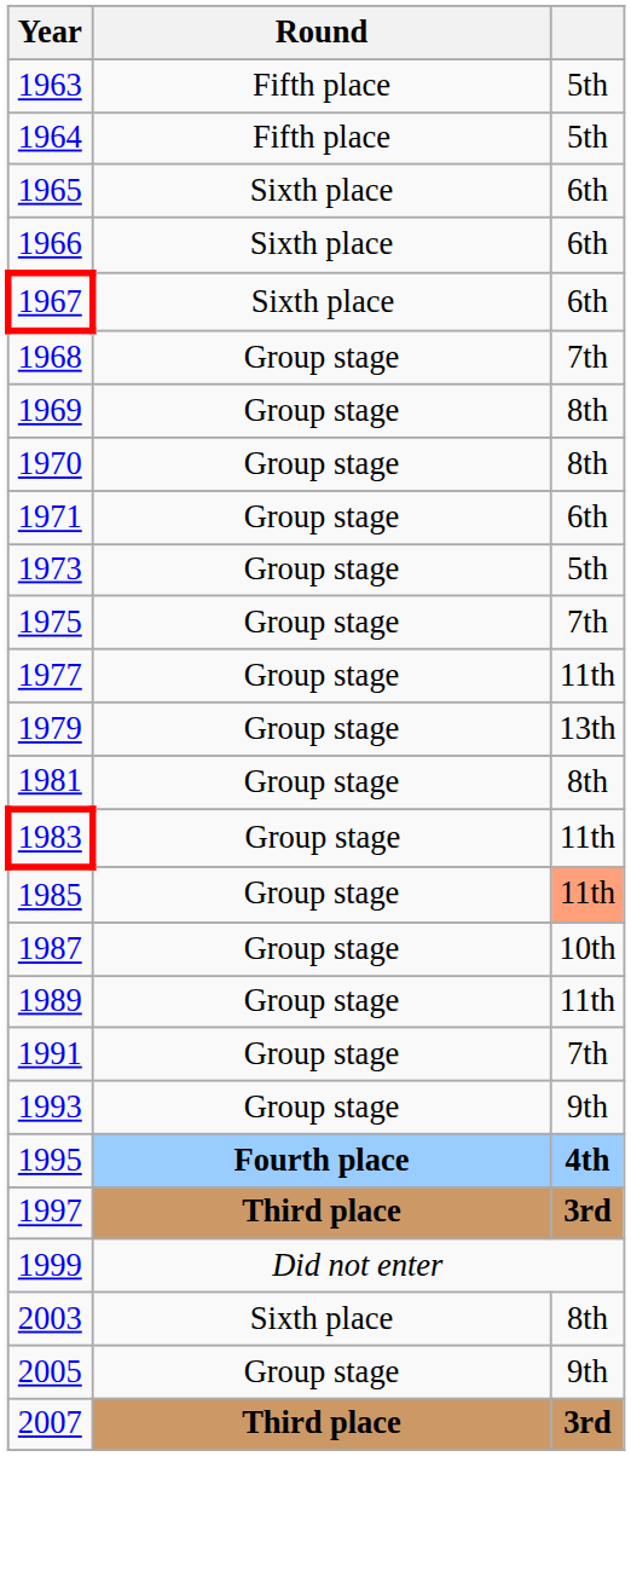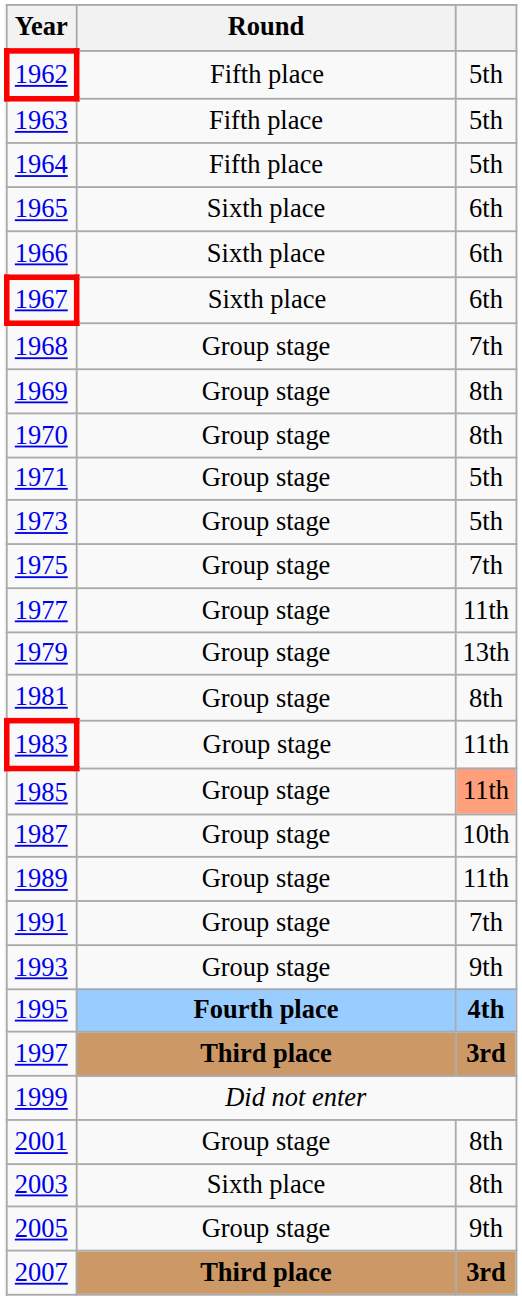+ row: 1962 | Fifth place | 5th
1971 | column 3: 6th -> 5th
+ row: 2001 | Group stage | 8th
